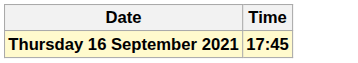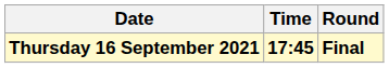+ column: Round | Final
